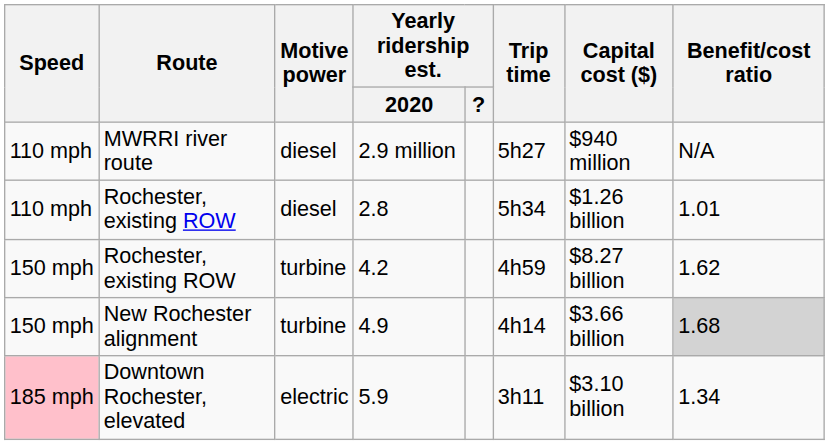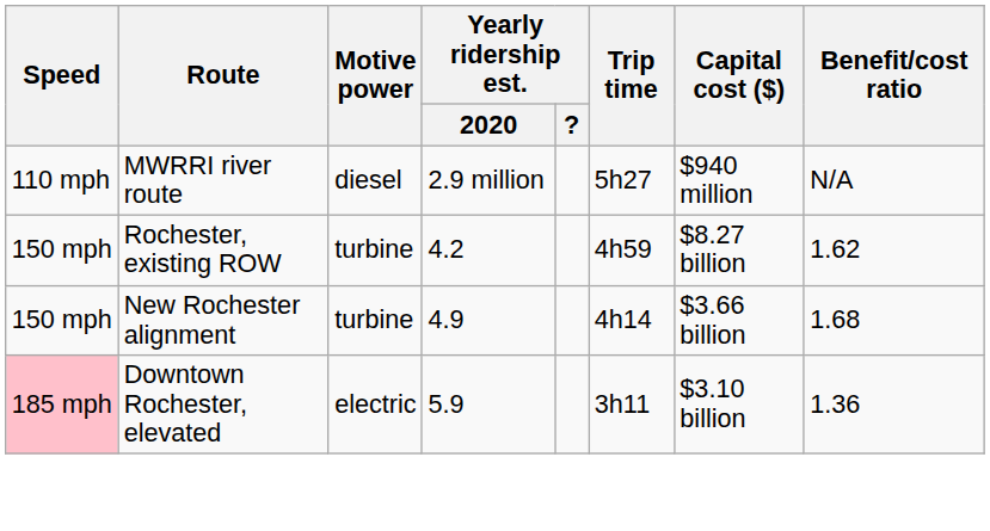- row: 110 mph | Rochester, existing ROW | diesel | 2.8 | 5h34 | $1.26 billion | 1.01
4.9 | Benefit/cost ratio: lightgrey background -> no background
5.9 | Benefit/cost ratio: 1.34 -> 1.36
